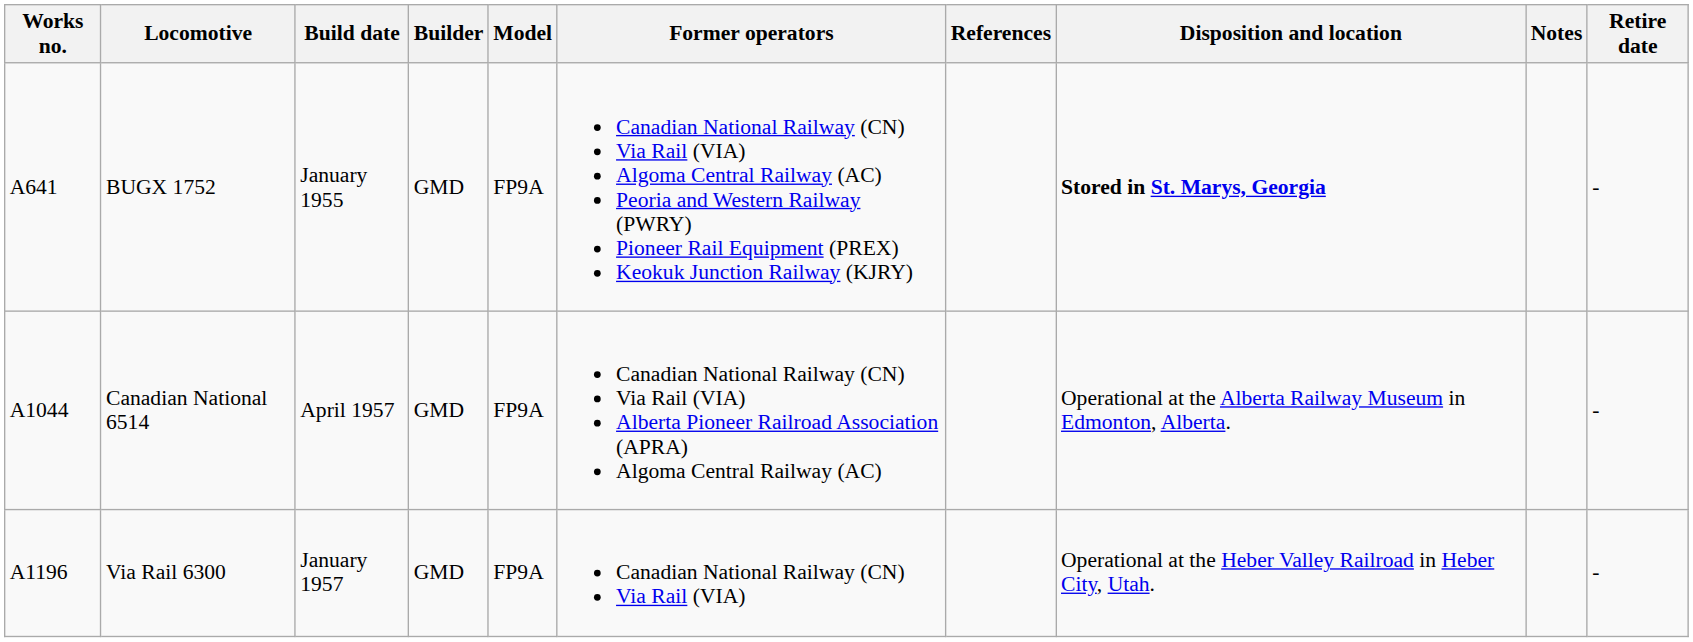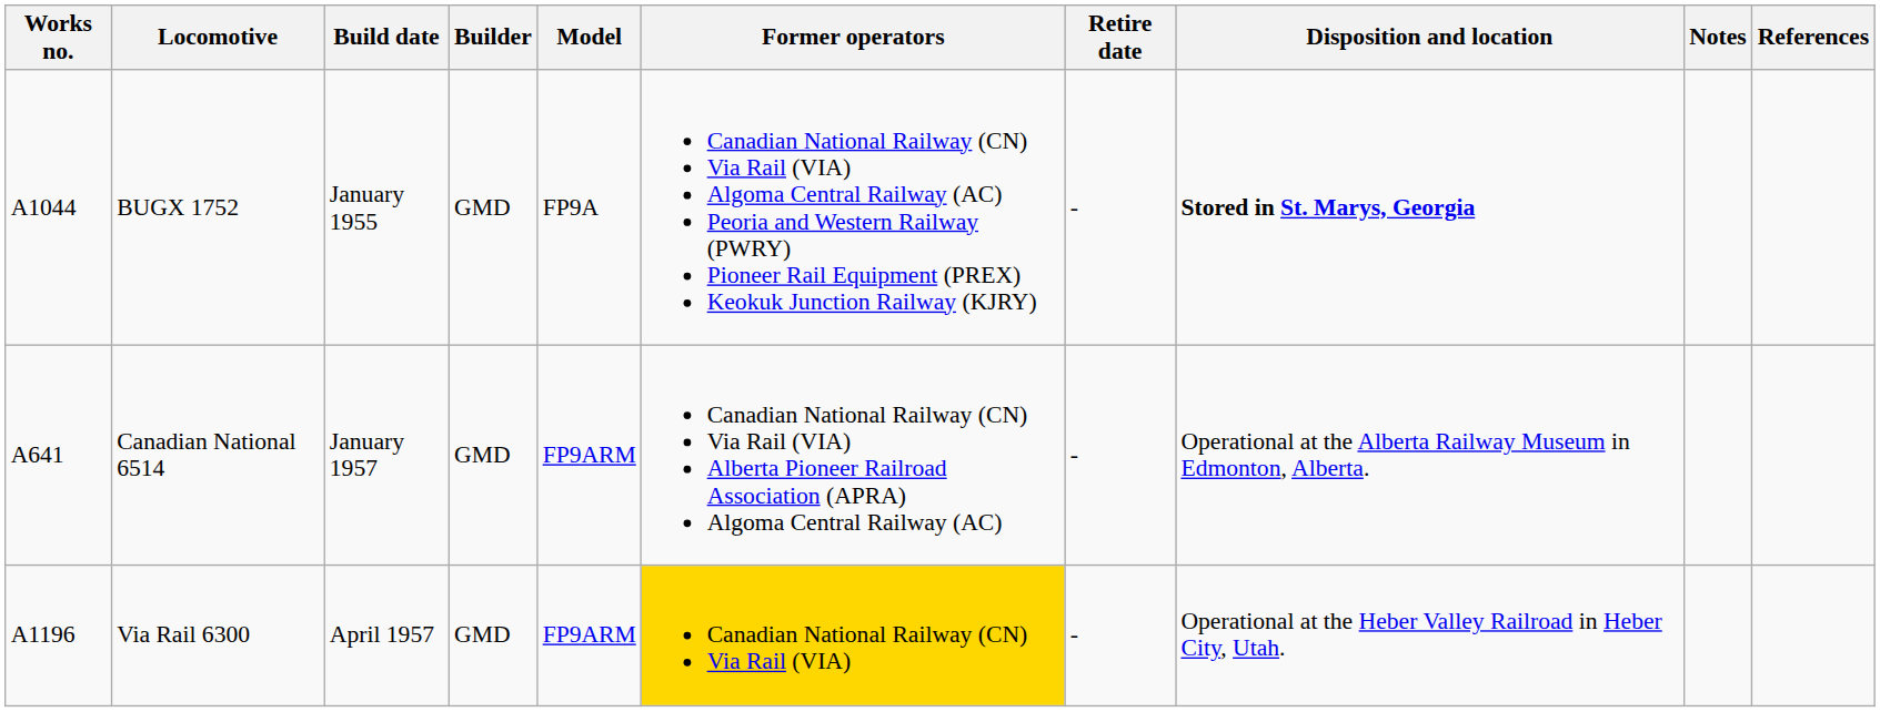columns swapped: Retire date <-> References
BUGX 1752 | Works no.: A641 -> A1044
Canadian National 6514 | Works no.: A1044 -> A641
Canadian National 6514 | Build date: April 1957 -> January 1957
Canadian National 6514 | Model: FP9A -> FP9ARM
Via Rail 6300 | Build date: January 1957 -> April 1957
Via Rail 6300 | Model: FP9A -> FP9ARM
Via Rail 6300 | Former operators: no background -> gold background
